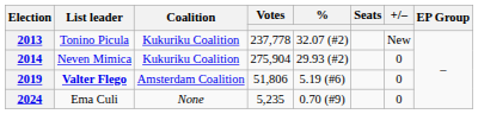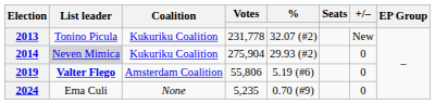2013 | Votes: 237,778 -> 231,778
2014 | List leader: no background -> lightgrey background
2019 | Votes: 51,806 -> 55,806
